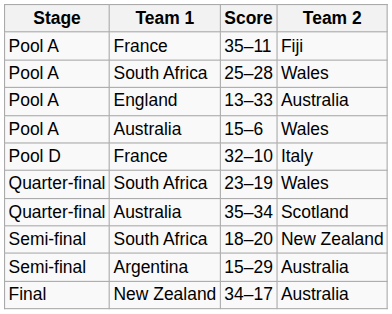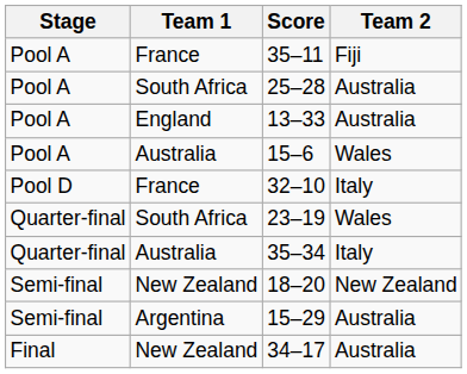25–28 | Team 2: Wales -> Australia
35–34 | Team 2: Scotland -> Italy
18–20 | Team 1: South Africa -> New Zealand
